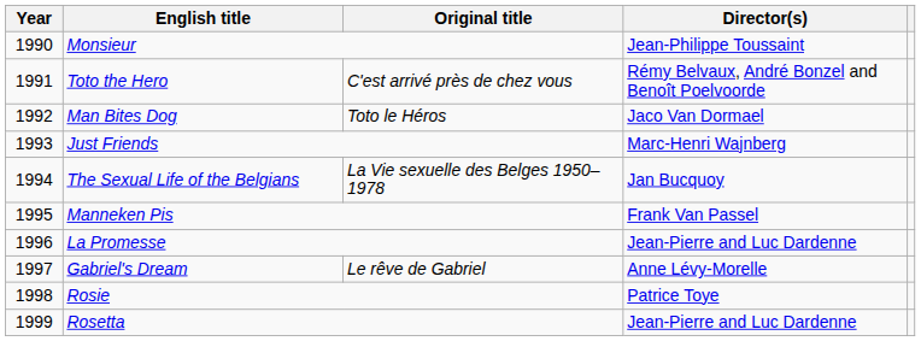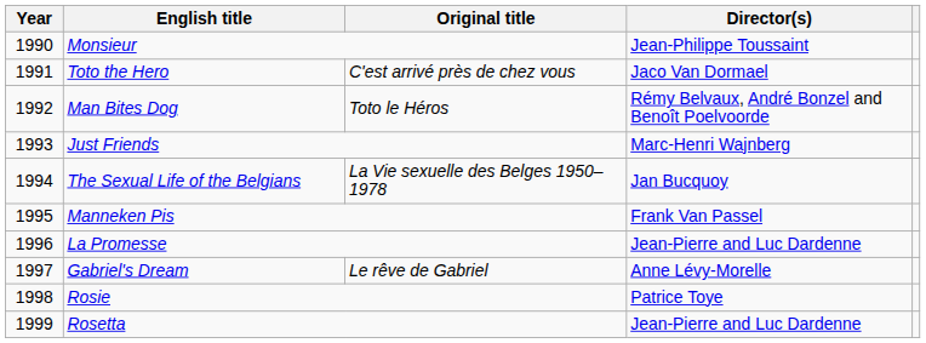Toto the Hero | Director(s): Rémy Belvaux, André Bonzel and Benoît Poelvoorde -> Jaco Van Dormael
Man Bites Dog | Director(s): Jaco Van Dormael -> Rémy Belvaux, André Bonzel and Benoît Poelvoorde
